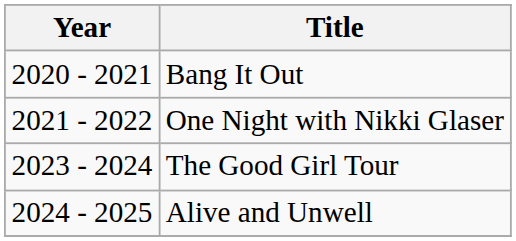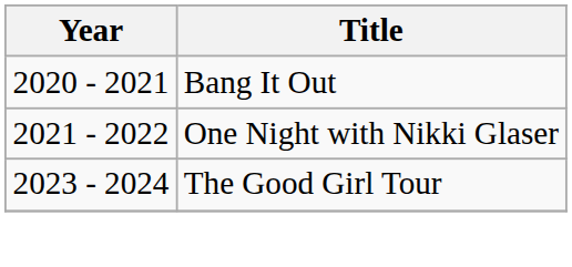- row: 2024 - 2025 | Alive and Unwell
